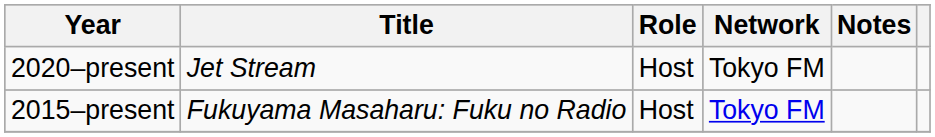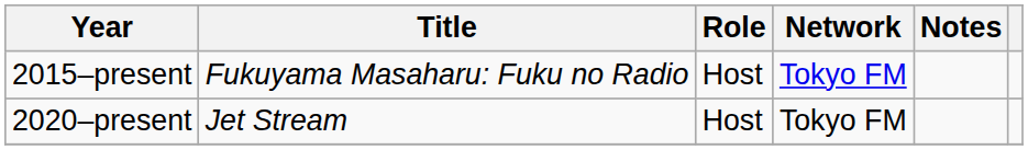rows swapped: 2015–present <-> 2020–present
